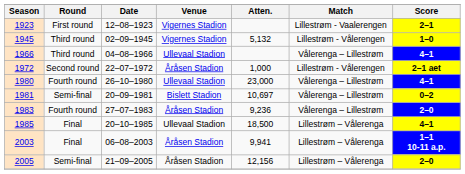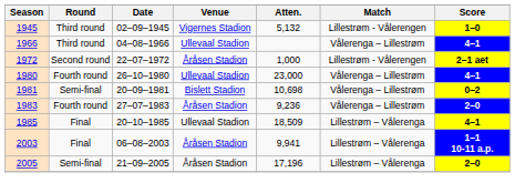- row: 1923 | First round | 12–08–1923 | Vigernes Stadion | Lillestrøm - Vaalerengen | 2–1
1981 | Atten.: 10,697 -> 10,698
1985 | Atten.: 18,500 -> 18,509
2005 | Atten.: 12,156 -> 17,196
